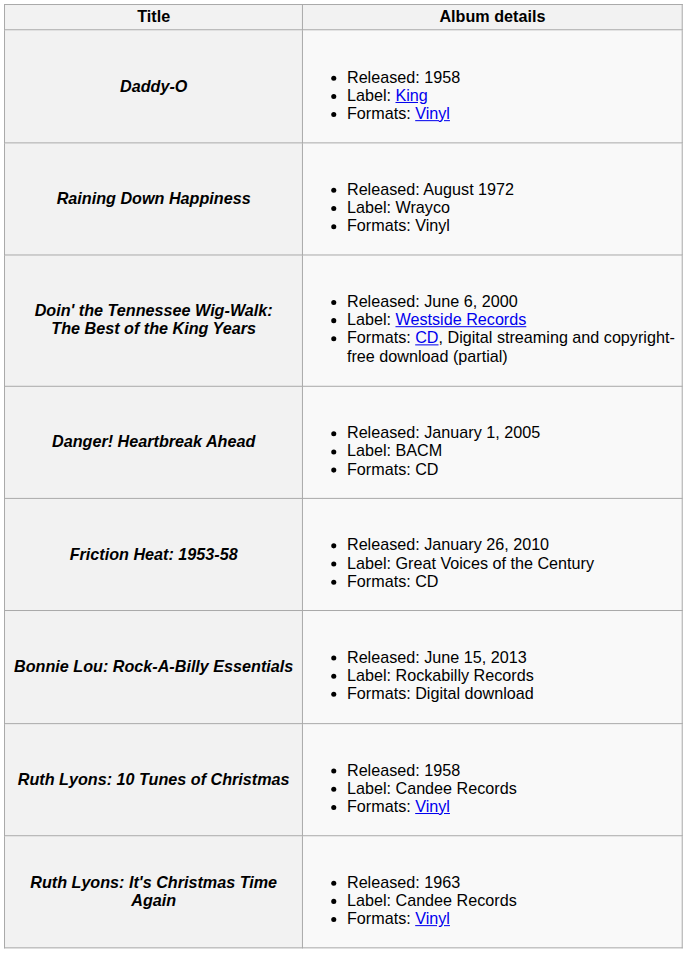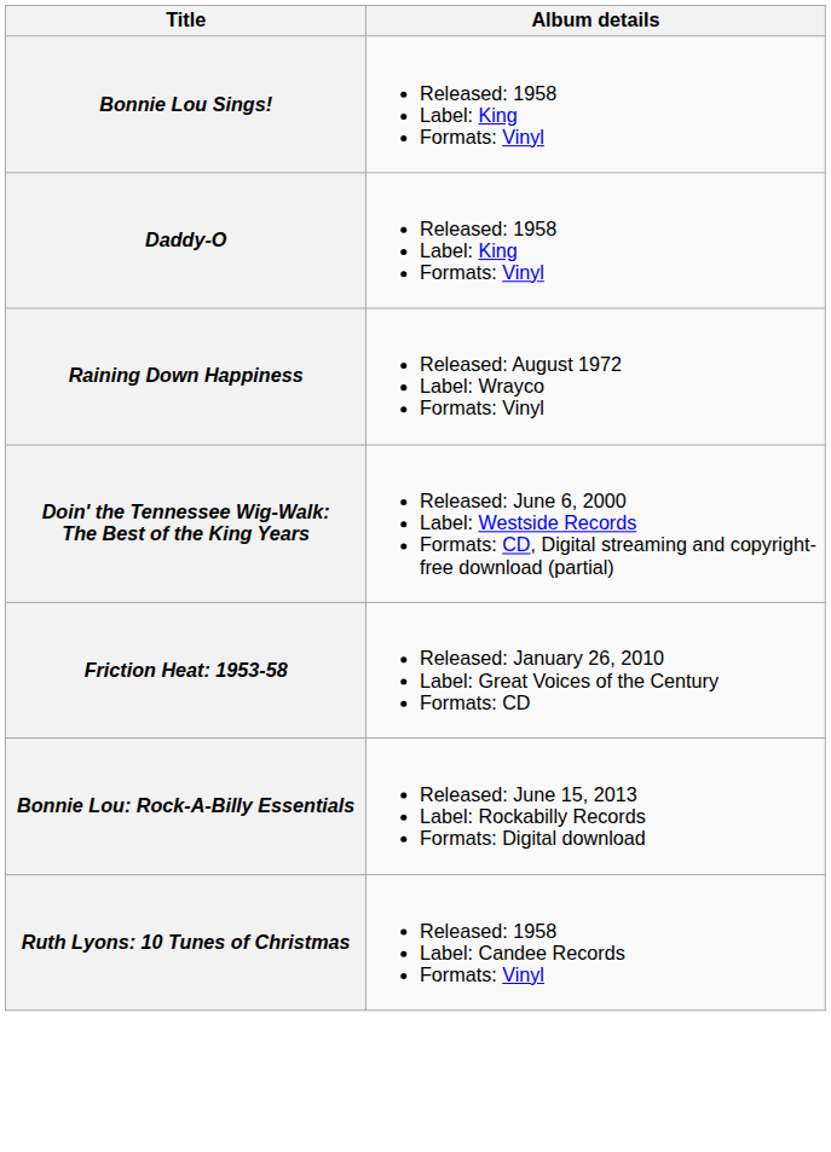+ row: Bonnie Lou Sings! | Released: 1958 Label: King Formats: Vinyl
- row: Danger! Heartbreak Ahead | Released: January 1, 2005 Label: BACM Formats: CD
- row: Ruth Lyons: It's Christmas Time Again | Released: 1963 Label: Candee Records Formats: Vinyl
